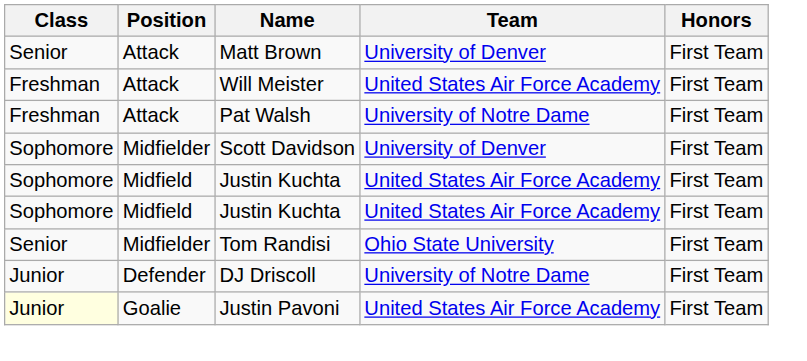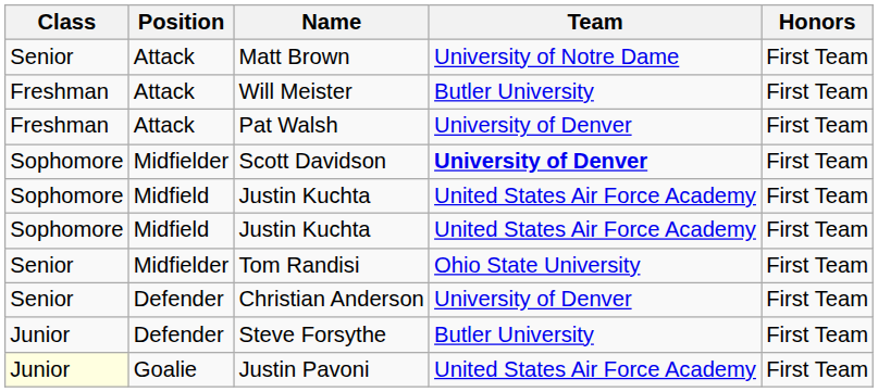Matt Brown | Team: University of Denver -> University of Notre Dame
Will Meister | Team: United States Air Force Academy -> Butler University
Pat Walsh | Team: University of Notre Dame -> University of Denver
Scott Davidson | Team: normal -> bold
+ row: Senior | Defender | Christian Anderson | University of Denver | First Team
+ row: Junior | Defender | Steve Forsythe | Butler University | First Team
- row: Junior | Defender | DJ Driscoll | University of Notre Dame | First Team
